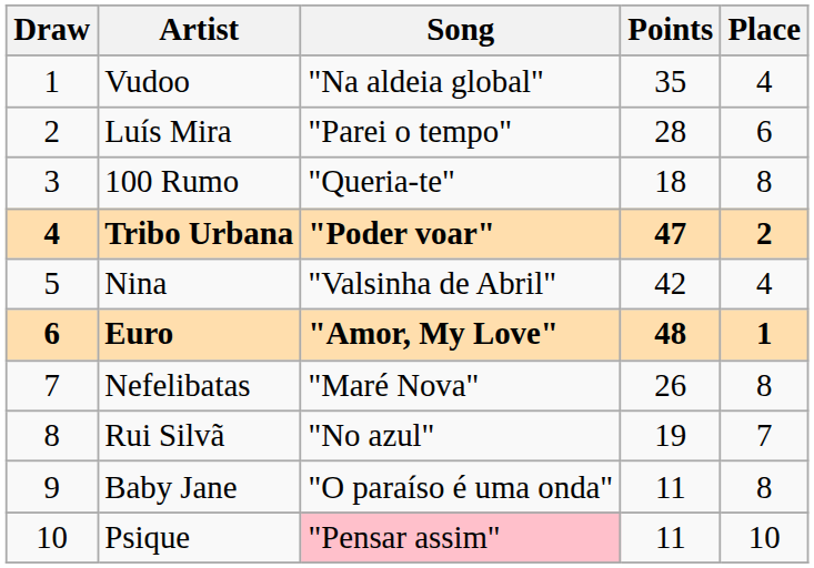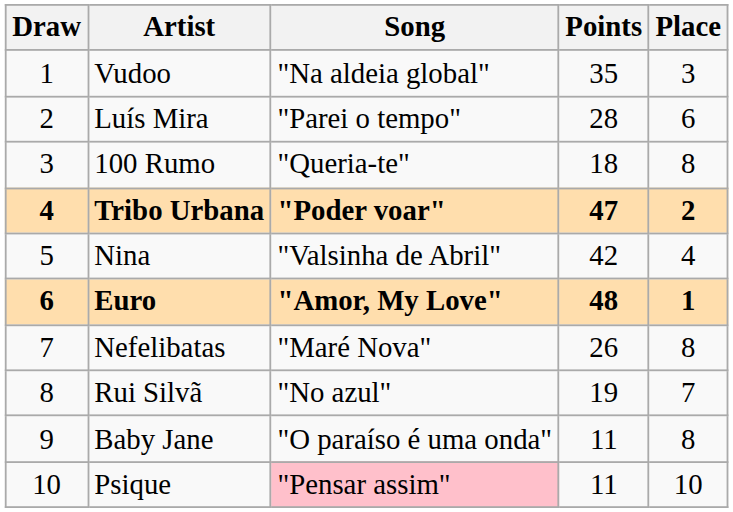Vudoo | Place: 4 -> 3
